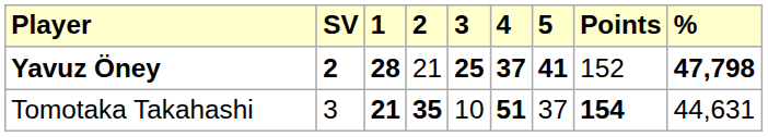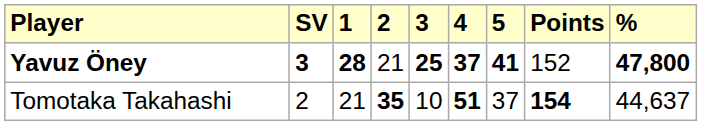Yavuz Öney | SV: 2 -> 3
Yavuz Öney | %: 47,798 -> 47,800
Tomotaka Takahashi | SV: 3 -> 2
Tomotaka Takahashi | 1: bold -> normal
Tomotaka Takahashi | %: 44,631 -> 44,637
